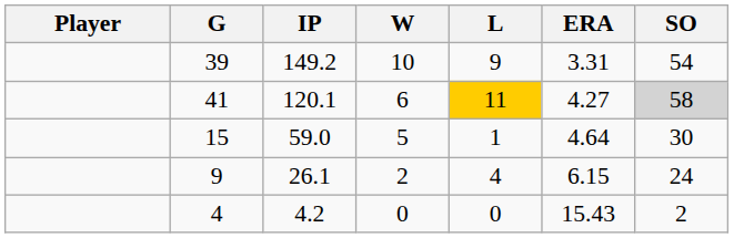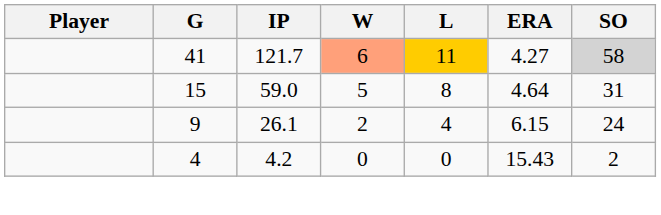- row: 39 | 149.2 | 10 | 9 | 3.31 | 54
41 | IP: 120.1 -> 121.7
41 | W: no background -> lightsalmon background
15 | L: 1 -> 8
15 | SO: 30 -> 31
